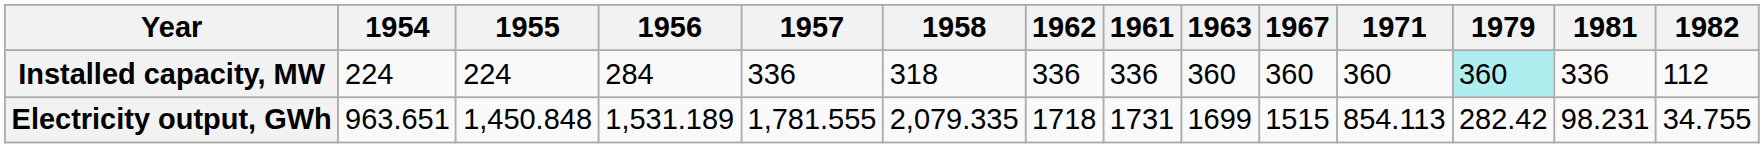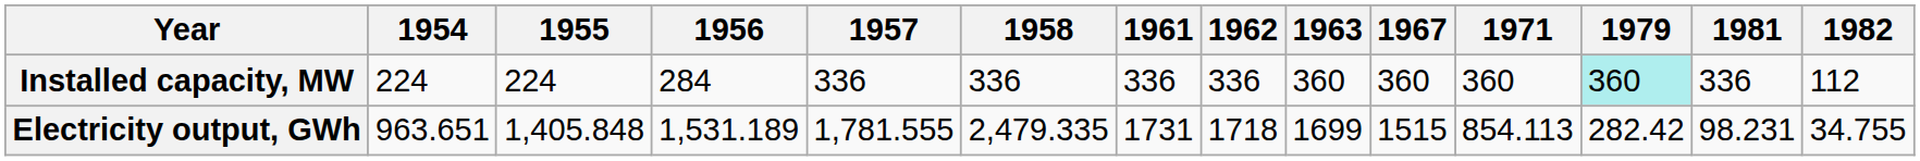columns swapped: 1961 <-> 1962
Installed capacity, MW | 1958: 318 -> 336
Electricity output, GWh | 1955: 1,450.848 -> 1,405.848
Electricity output, GWh | 1958: 2,079.335 -> 2,479.335
